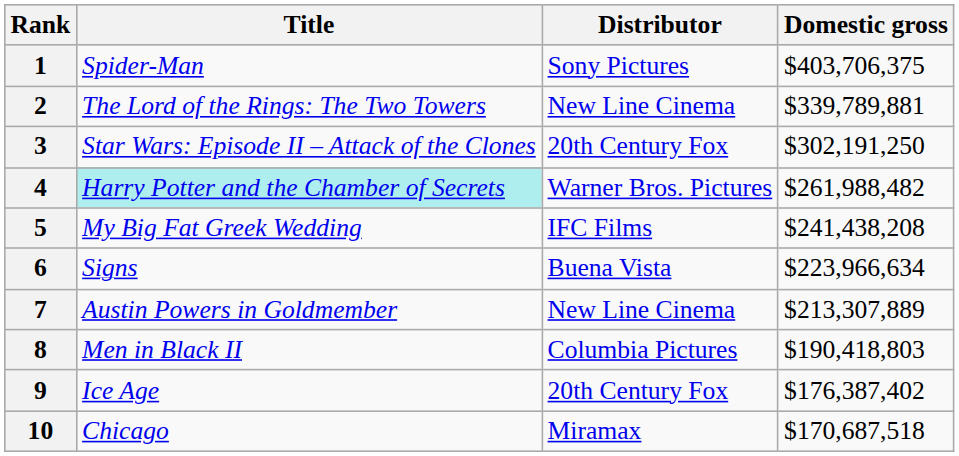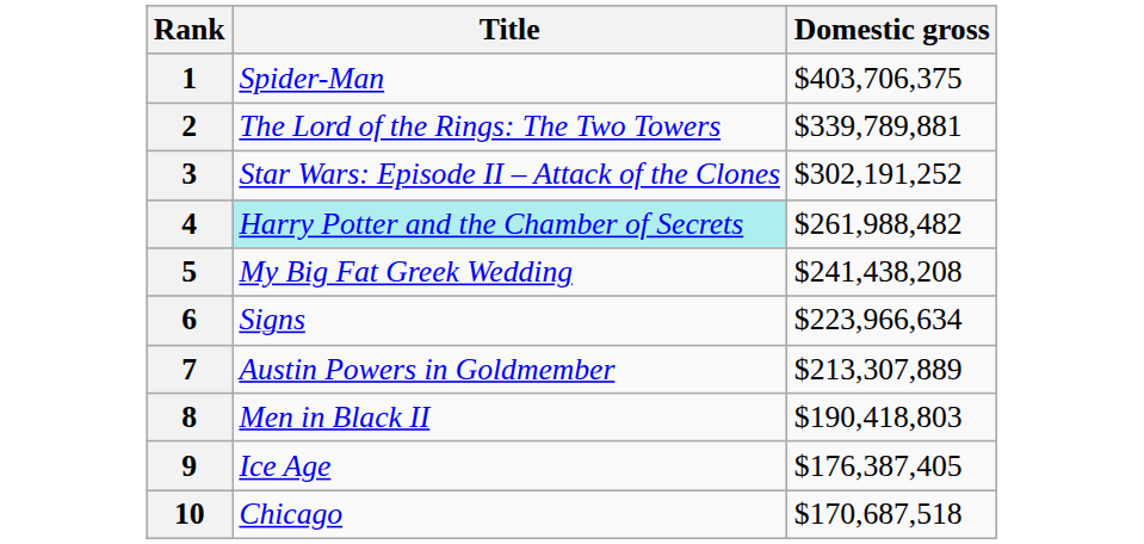- column: Distributor | Sony Pictures | New Line Cinema | 20th Century Fox | Warner Bros. Pictures | IFC Films | Buena Vista | New Line Cinema | Columbia Pictures | 20th Century Fox | Miramax
3 | Domestic gross: $302,191,250 -> $302,191,252
9 | Domestic gross: $176,387,402 -> $176,387,405
